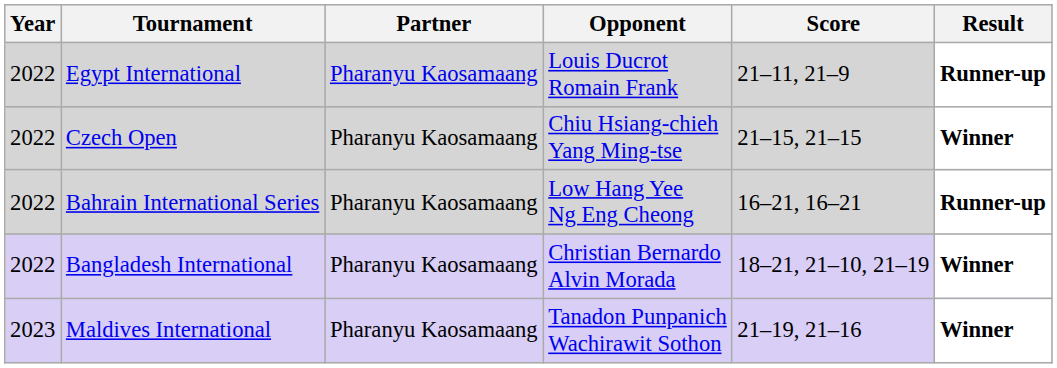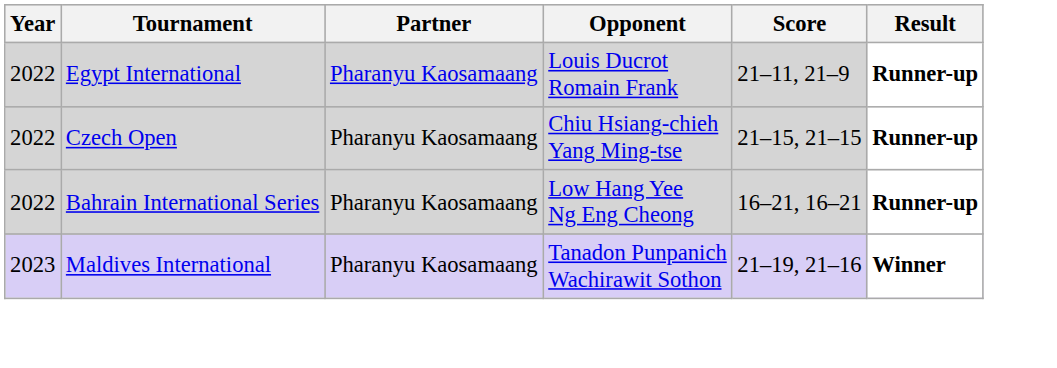Czech Open | Result: Winner -> Runner-up
- row: 2022 | Bangladesh International | Pharanyu Kaosamaang | Christian Bernardo Alvin Morada | 18–21, 21–10, 21–19 | Winner
